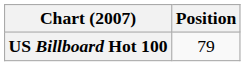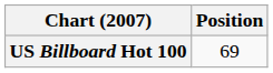US Billboard Hot 100 | Position: 79 -> 69
